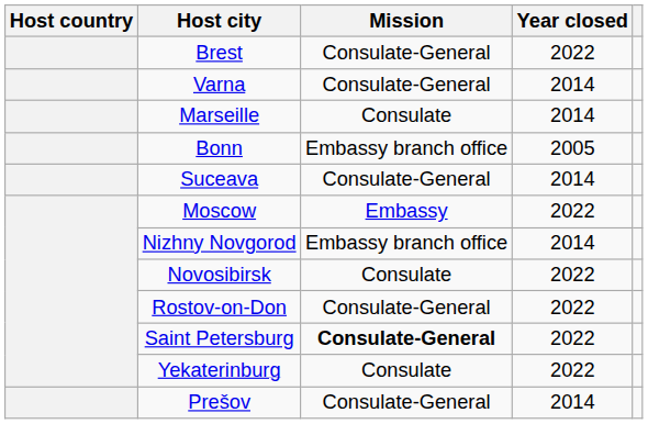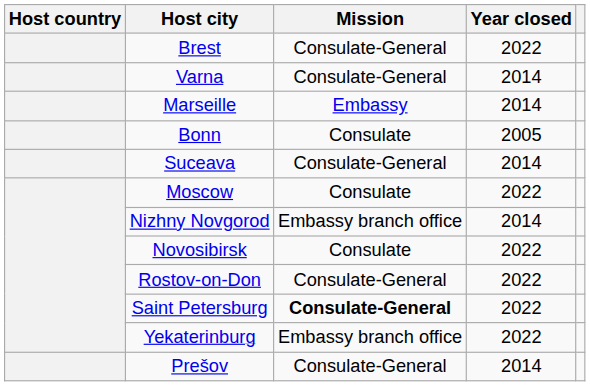Marseille | Mission: Consulate -> Embassy
Bonn | Mission: Embassy branch office -> Consulate
Moscow | Mission: Embassy -> Consulate
Yekaterinburg | Mission: Consulate -> Embassy branch office
